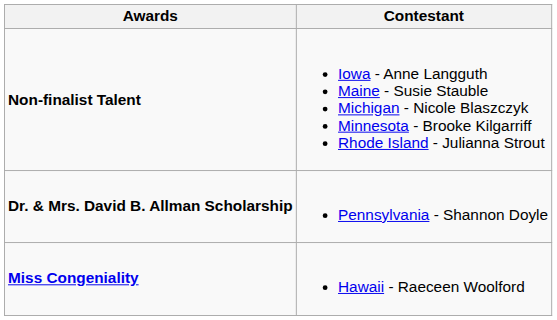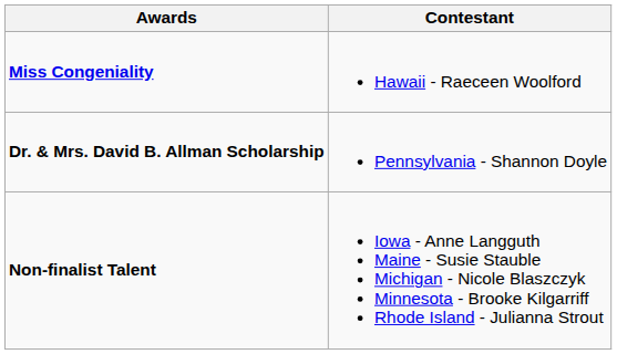rows swapped: Miss Congeniality <-> Non-finalist Talent
